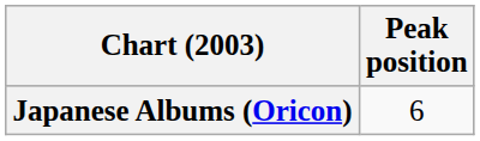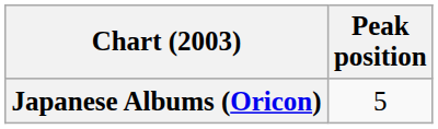Japanese Albums (Oricon) | Peak position: 6 -> 5
